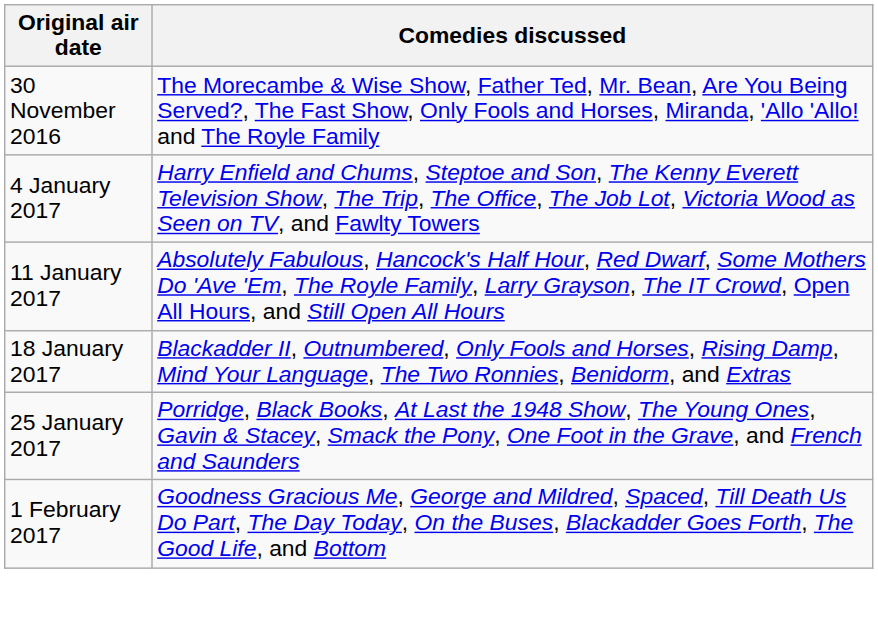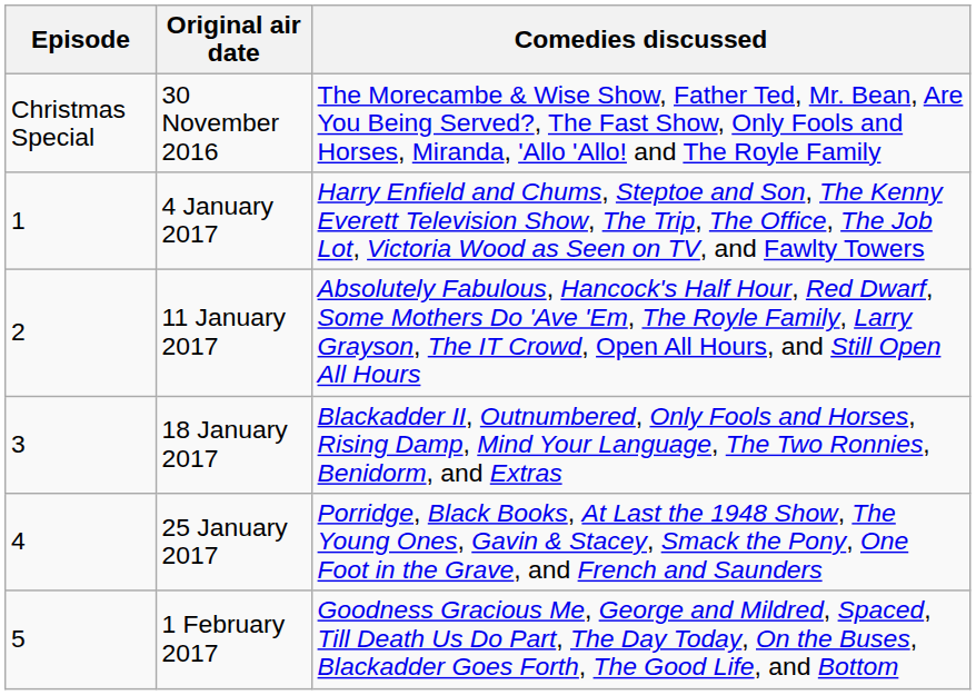+ column: Episode | Christmas Special | 1 | 2 | 3 | 4 | 5
